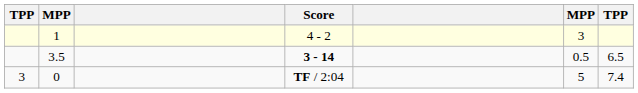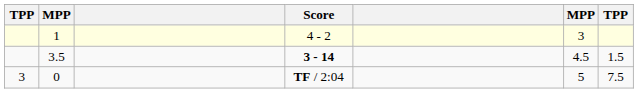3.5 | column 6: 0.5 -> 4.5
3.5 | column 7: 6.5 -> 1.5
0 | column 7: 7.4 -> 7.5
